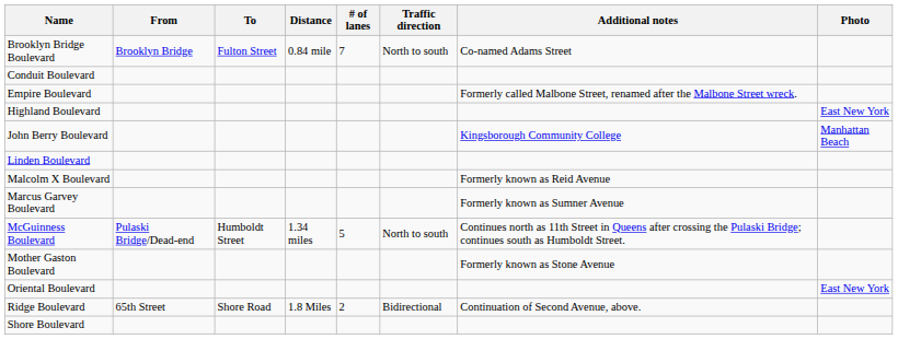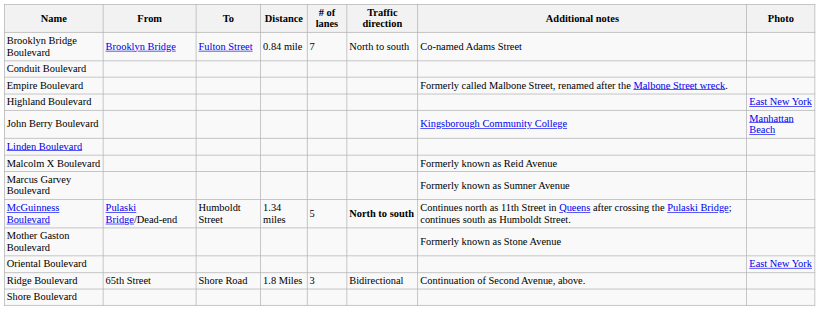McGuinness Boulevard | Traffic direction: normal -> bold
Ridge Boulevard | # of lanes: 2 -> 3
